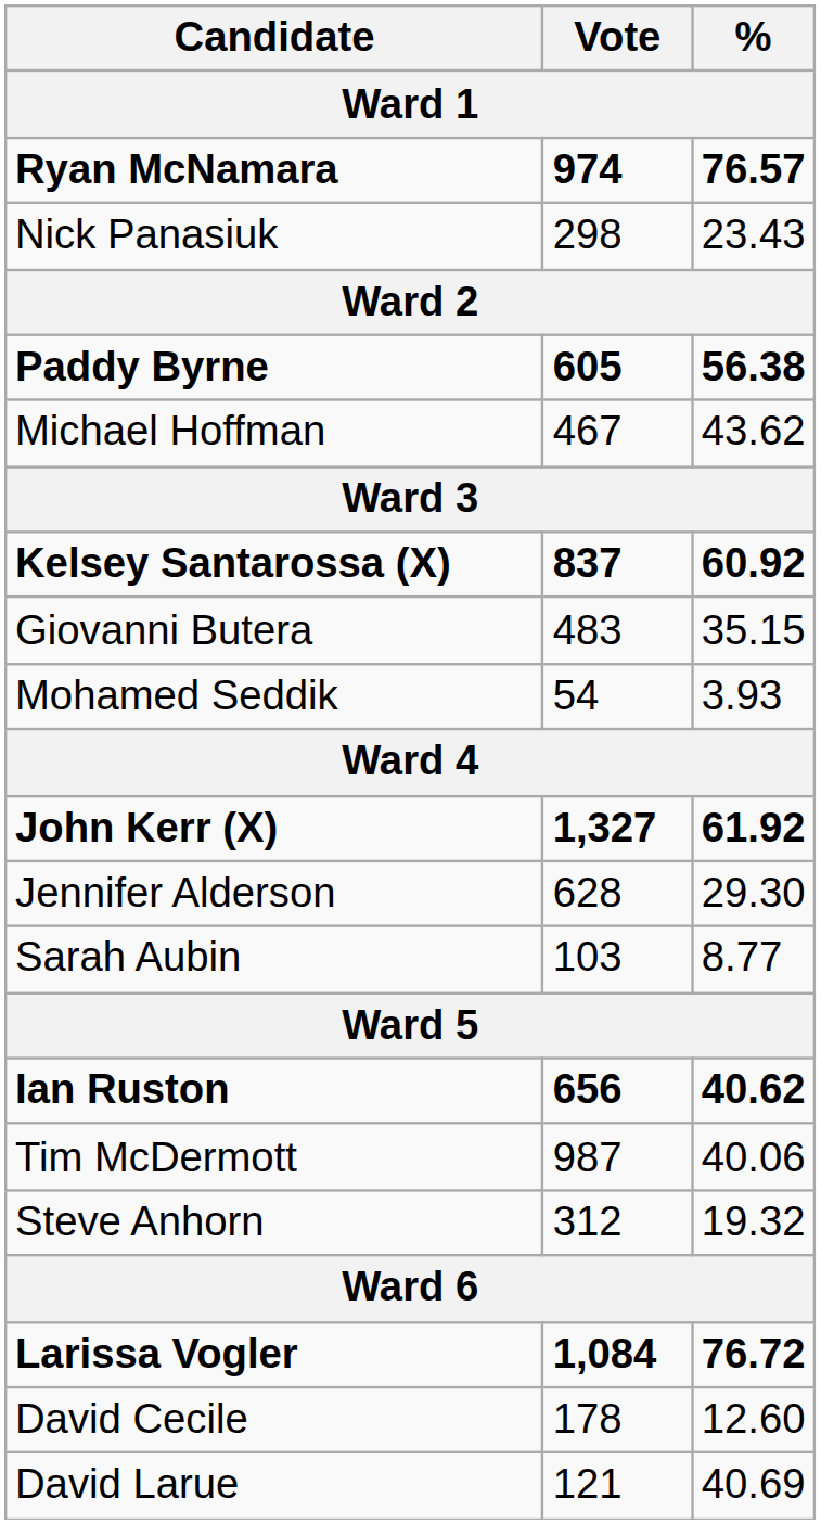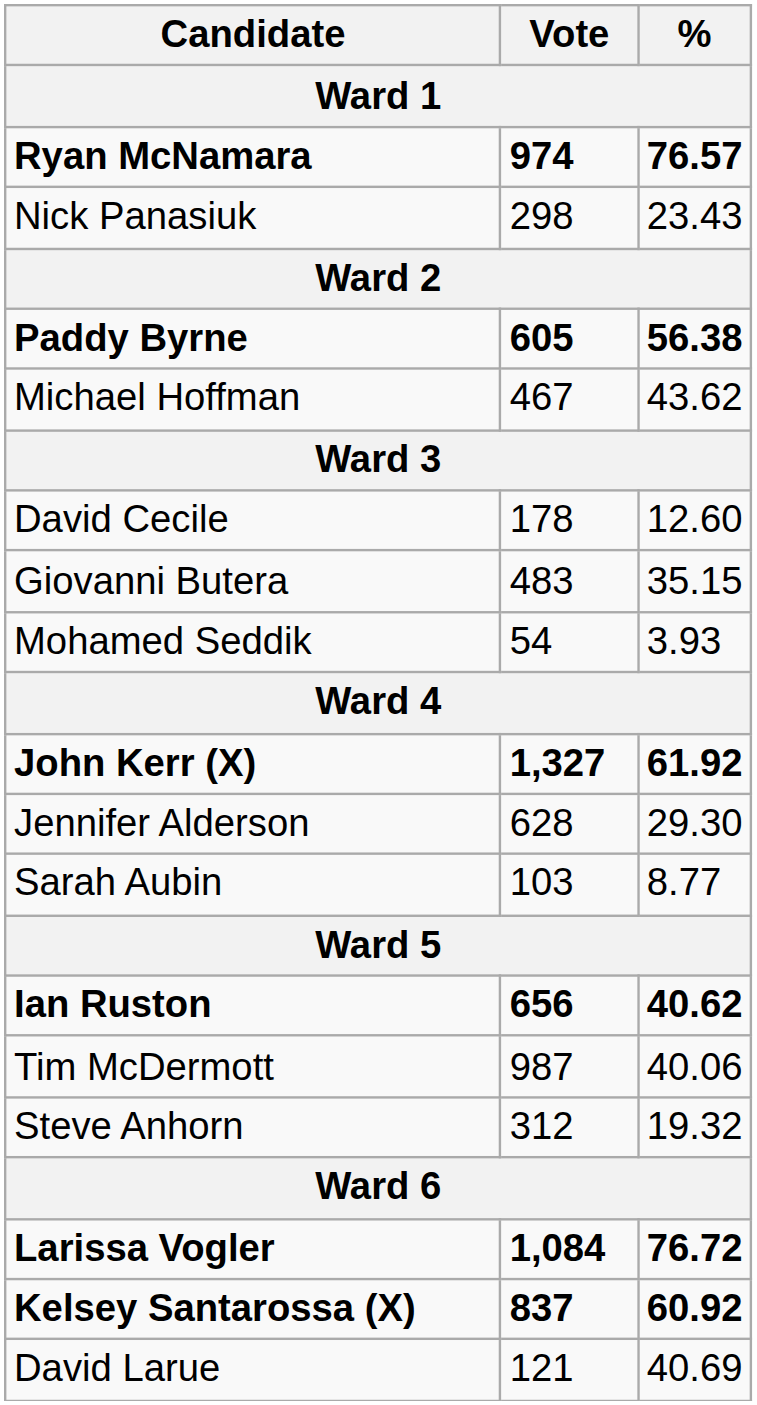rows swapped: Kelsey Santarossa (X) <-> David Cecile
